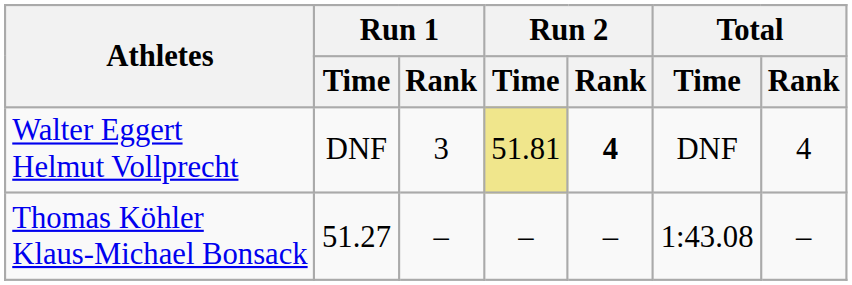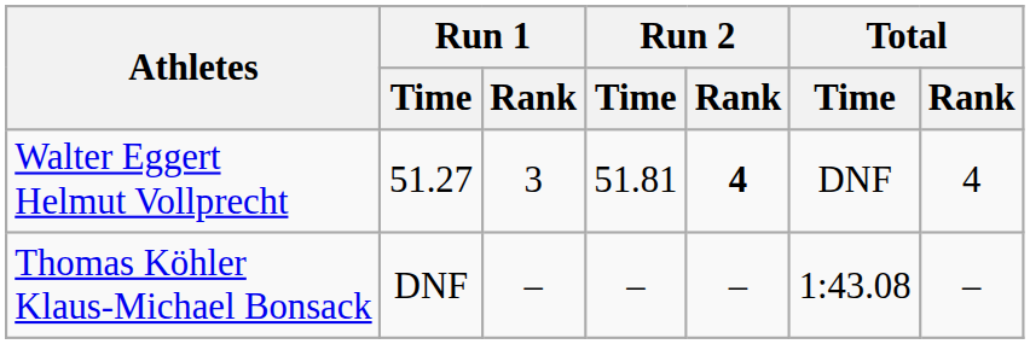Walter Eggert Helmut Vollprecht | Run 1 / Time: DNF -> 51.27
Walter Eggert Helmut Vollprecht | Run 2 / Time: khaki background -> no background
Thomas Köhler Klaus-Michael Bonsack | Run 1 / Time: 51.27 -> DNF
